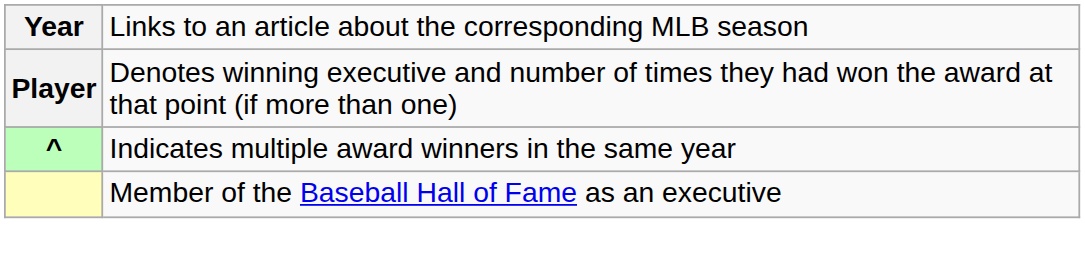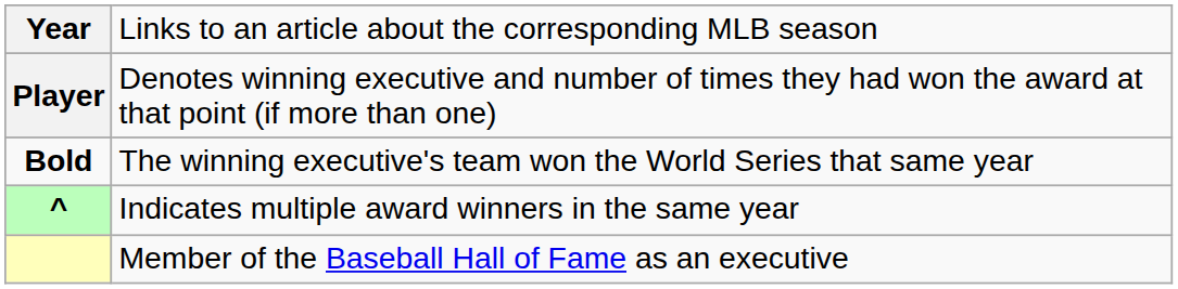+ row: Bold | The winning executive's team won the World Series that same year
